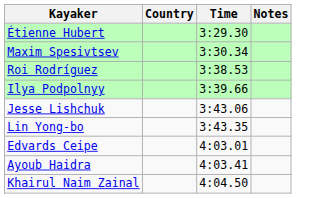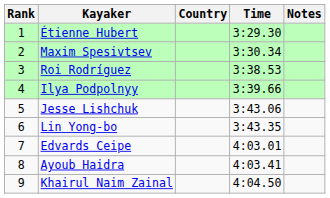+ column: Rank | 1 | 2 | 3 | 4 | 5 | 6 | 7 | 8 | 9
